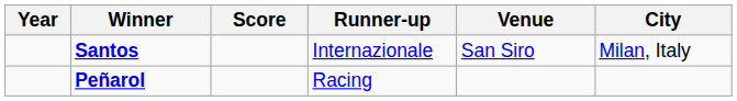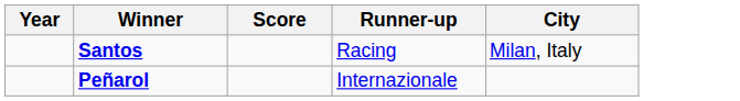- column: Venue | San Siro
Santos | Runner-up: Internazionale -> Racing
Peñarol | Runner-up: Racing -> Internazionale
